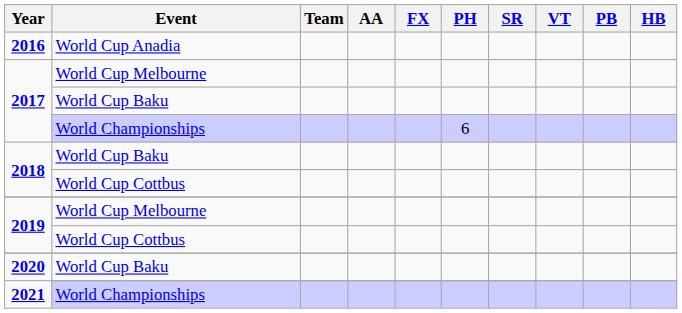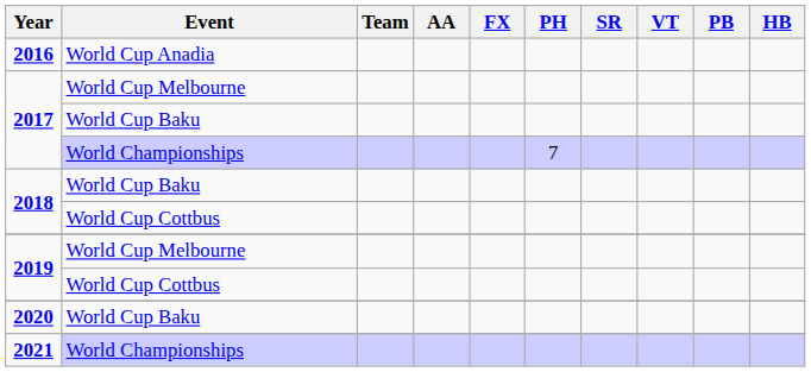2017 / World Championships | PH: 6 -> 7
